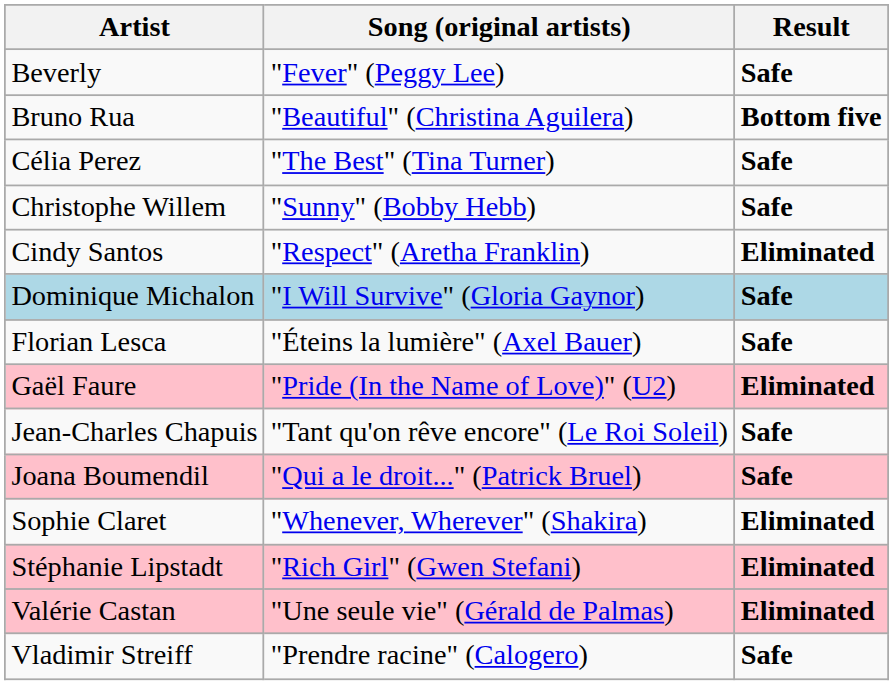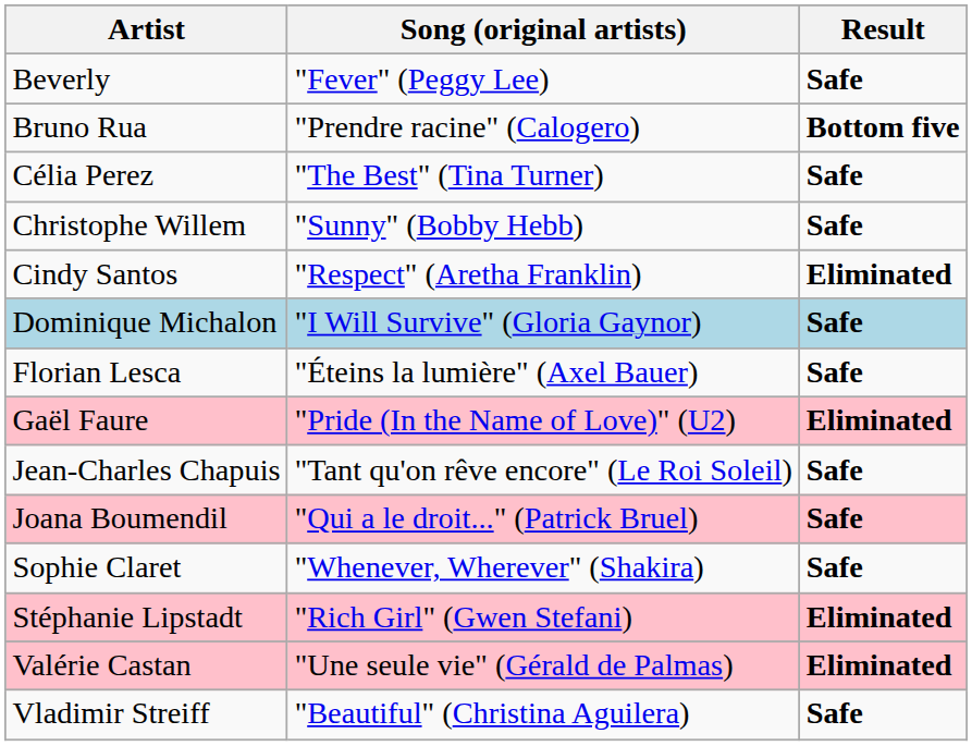Bruno Rua | Song (original artists): "Beautiful" (Christina Aguilera) -> "Prendre racine" (Calogero)
Sophie Claret | Result: Eliminated -> Safe
Vladimir Streiff | Song (original artists): "Prendre racine" (Calogero) -> "Beautiful" (Christina Aguilera)
